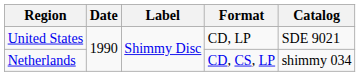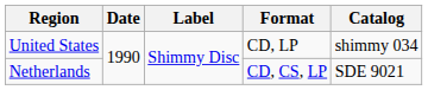United States | Catalog: SDE 9021 -> shimmy 034
Netherlands | Catalog: shimmy 034 -> SDE 9021
